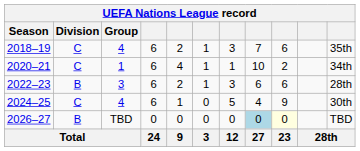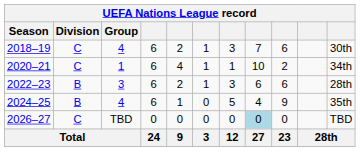2018–19 | column 11: 35th -> 30th
2024–25 | Division: C -> B
2024–25 | column 11: 30th -> 35th
2026–27 | Division: B -> C
2026–27 | column 9: lightyellow background -> no background
